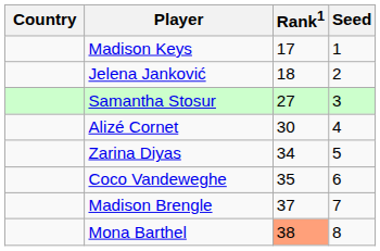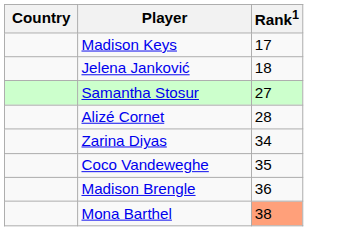- column: Seed | 1 | 2 | 3 | 4 | 5 | 6 | 7 | 8
Alizé Cornet | Rank1: 30 -> 28
Madison Brengle | Rank1: 37 -> 36
